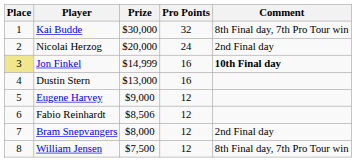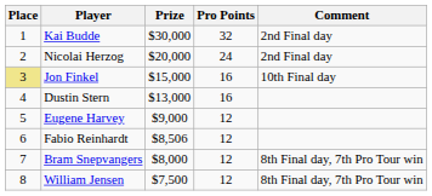Kai Budde | Comment: 8th Final day, 7th Pro Tour win -> 2nd Final day
Jon Finkel | Prize: $14,999 -> $15,000
Jon Finkel | Comment: bold -> normal
Bram Snepvangers | Comment: 2nd Final day -> 8th Final day, 7th Pro Tour win
